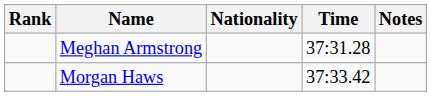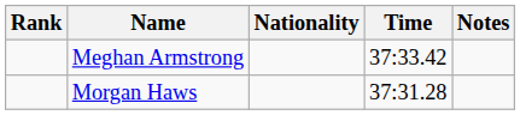Meghan Armstrong | Time: 37:31.28 -> 37:33.42
Morgan Haws | Time: 37:33.42 -> 37:31.28
